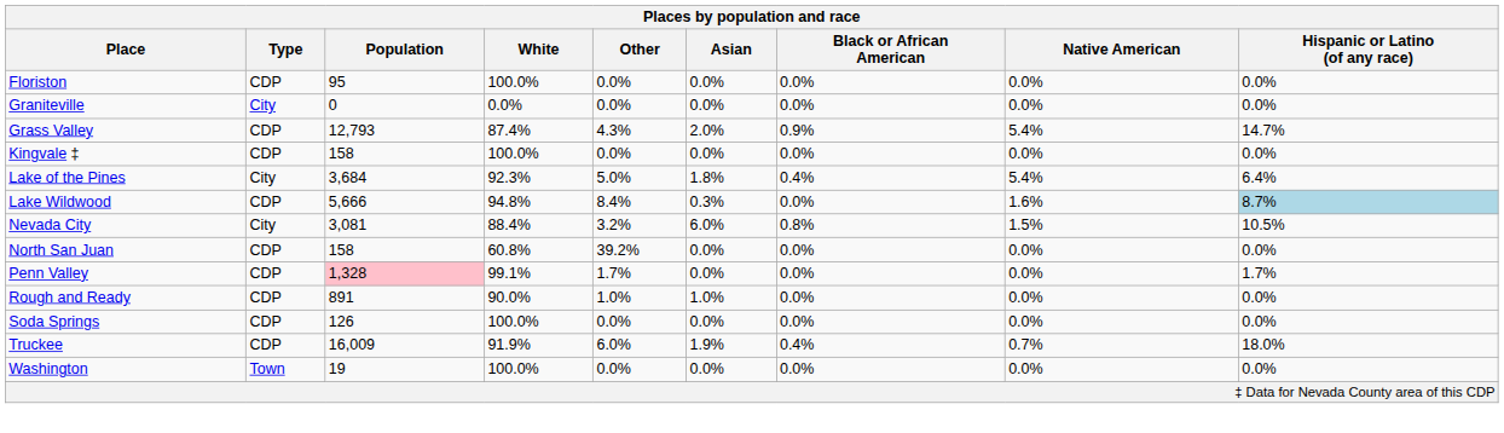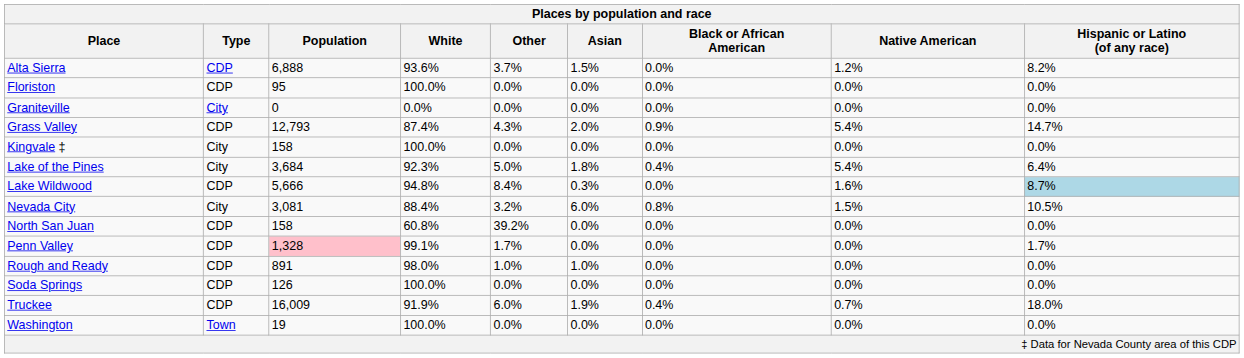+ row: Alta Sierra | CDP | 6,888 | 93.6% | 3.7% | 1.5% | 0.0% | 1.2% | 8.2%
Kingvale ‡ | Type: CDP -> City
Rough and Ready | White: 90.0% -> 98.0%
